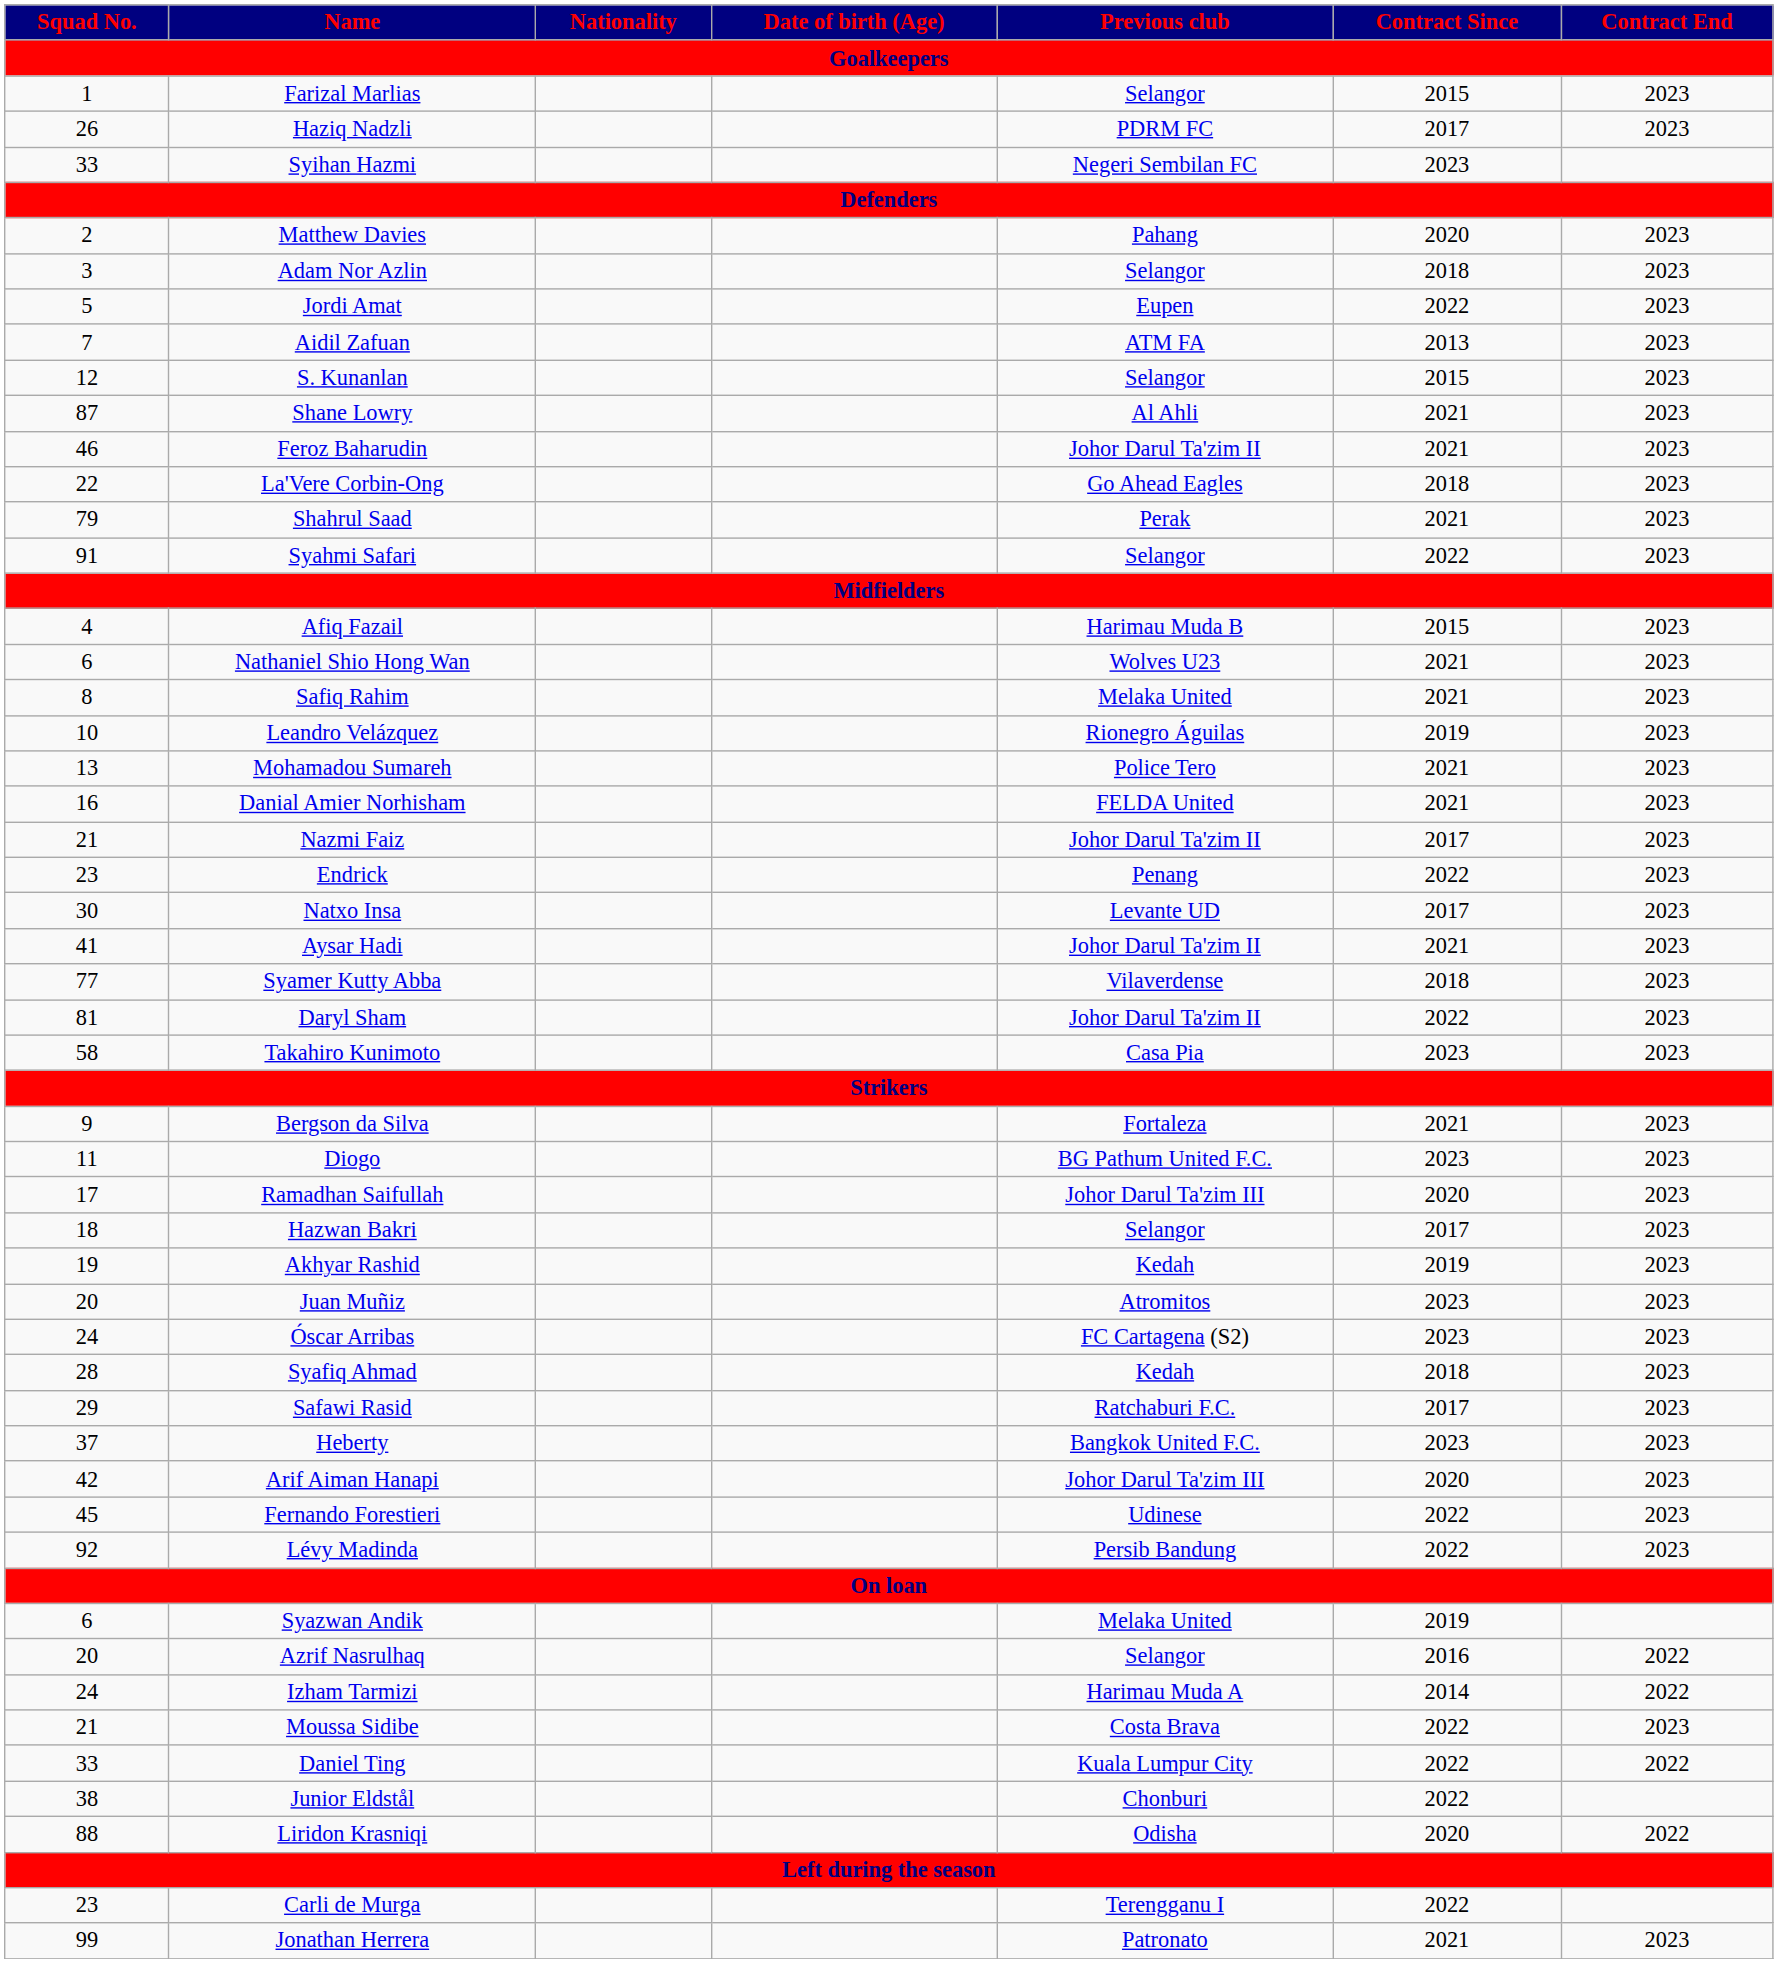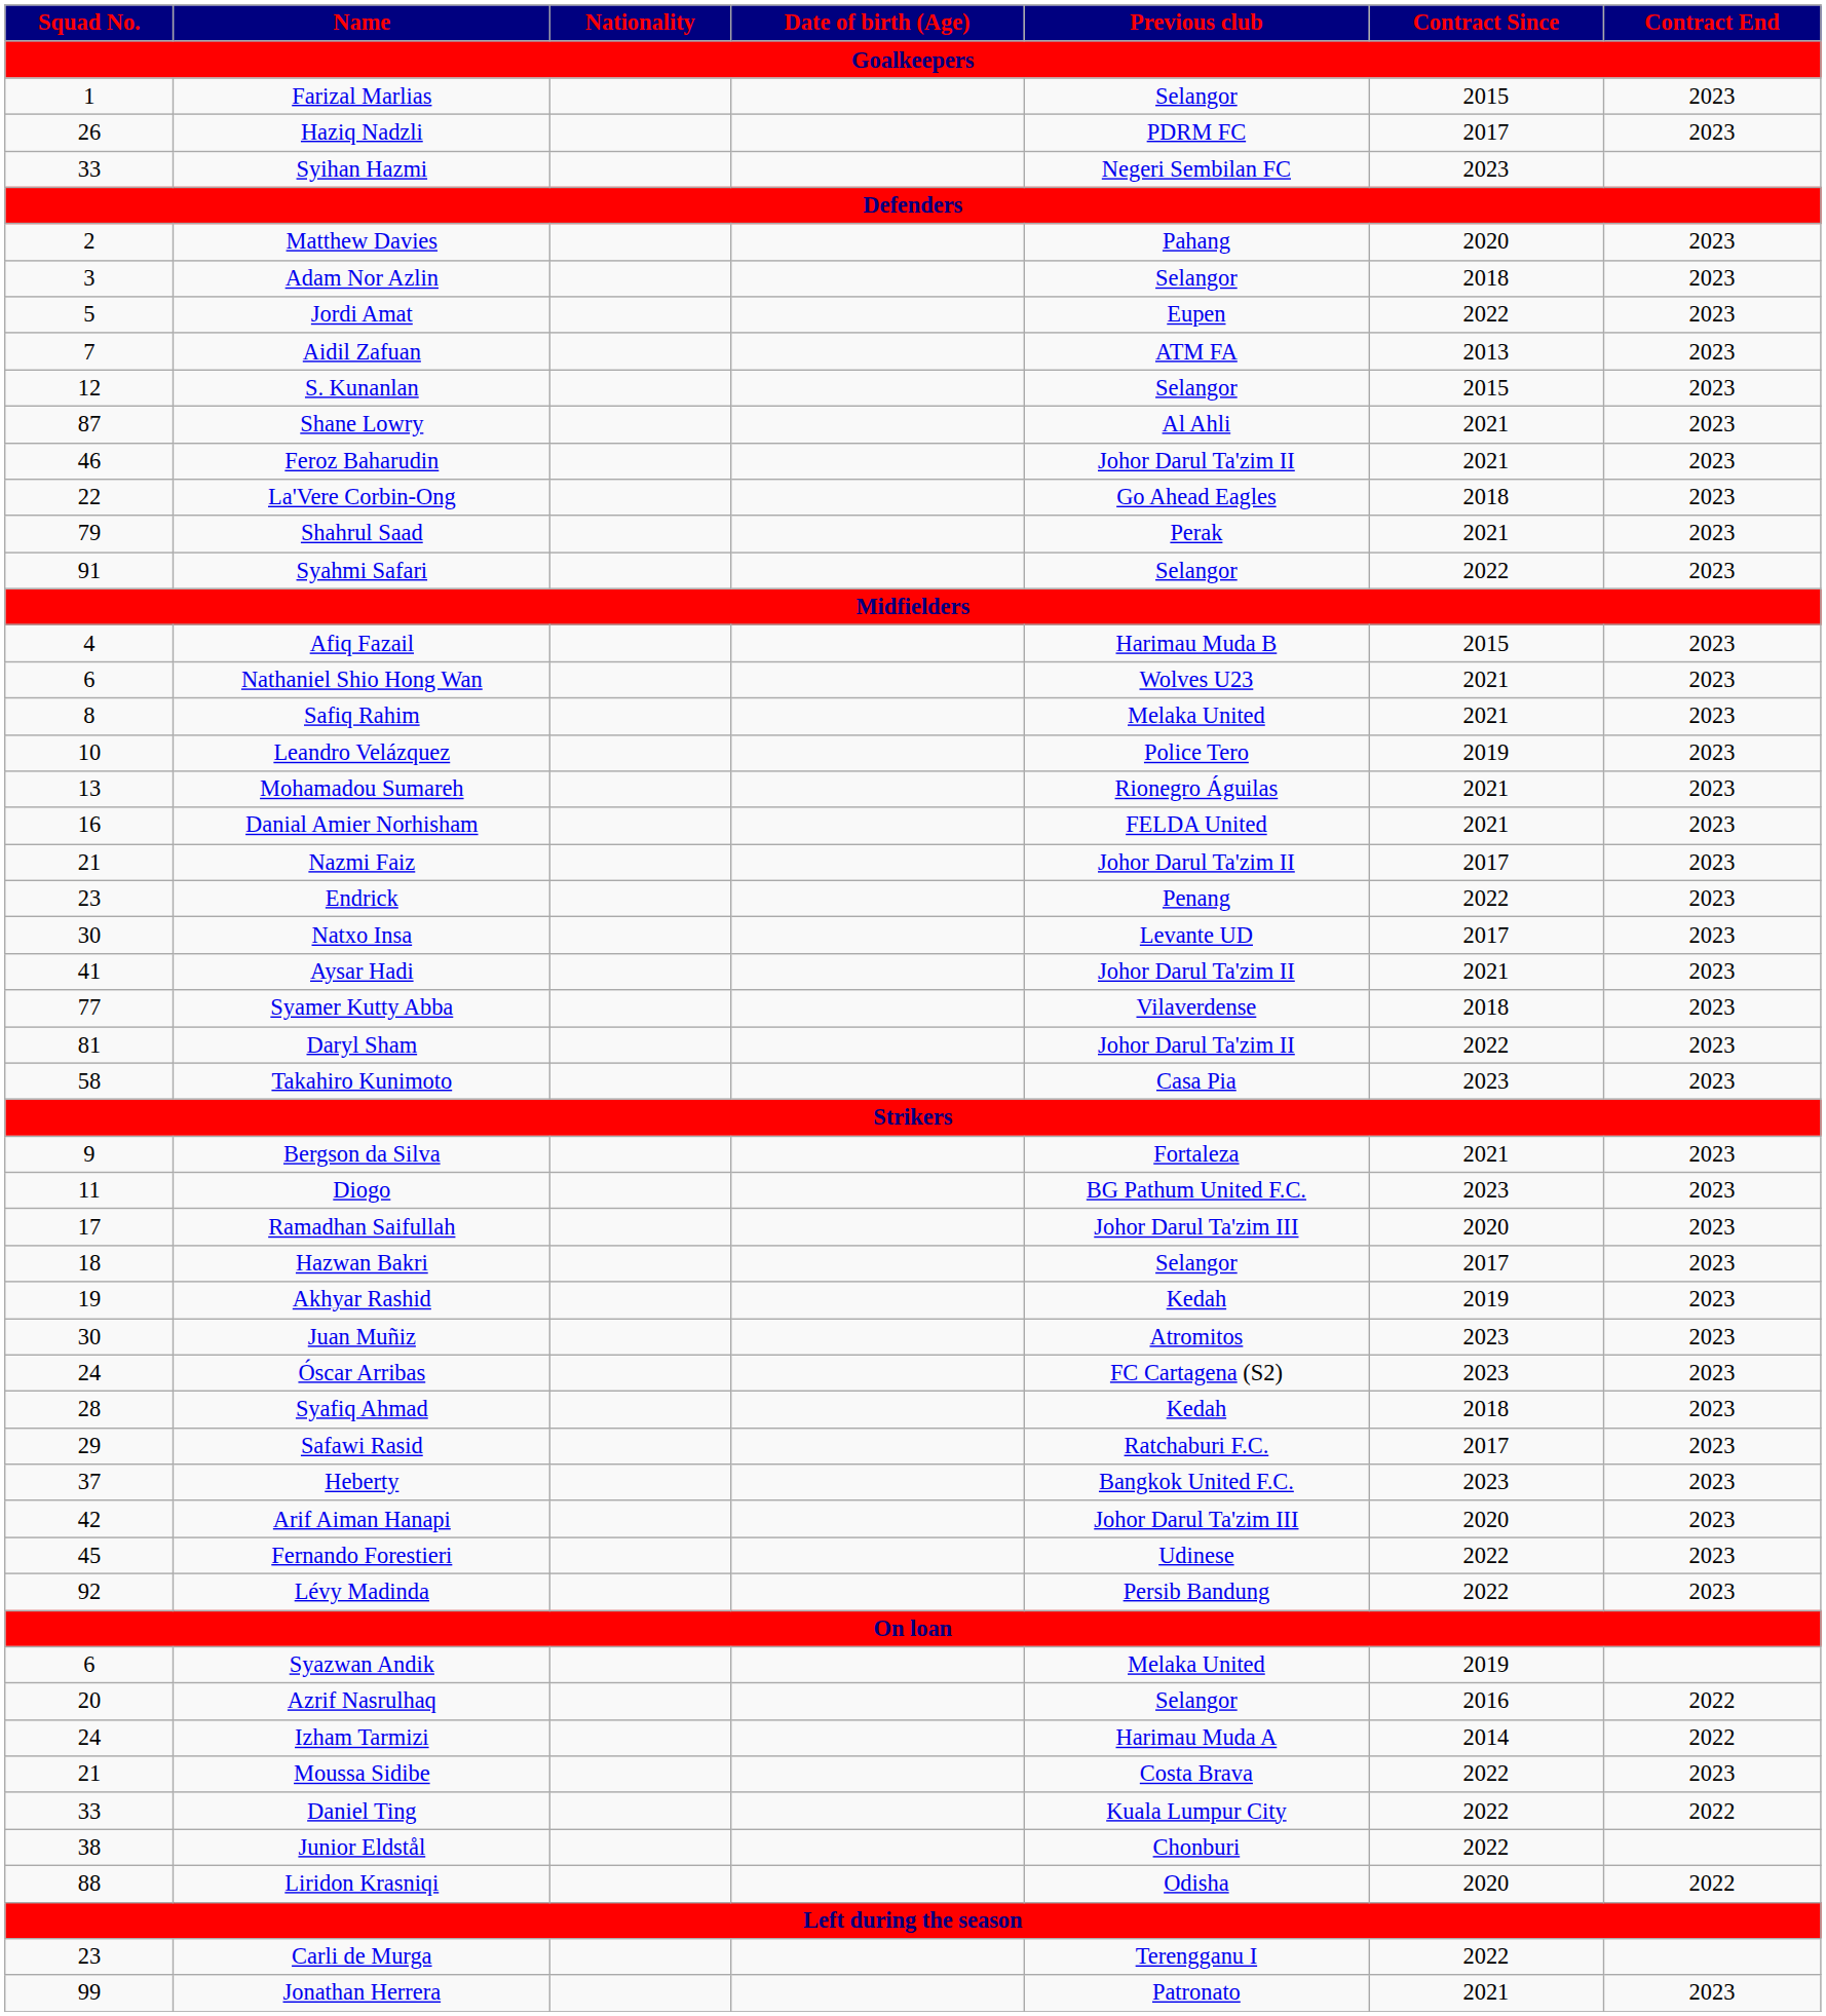Leandro Velázquez | Previous club: Rionegro Águilas -> Police Tero
Mohamadou Sumareh | Previous club: Police Tero -> Rionegro Águilas
Juan Muñiz | Squad No.: 20 -> 30
